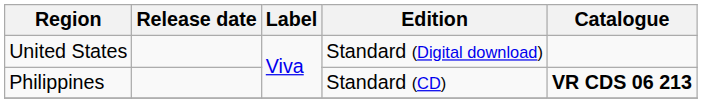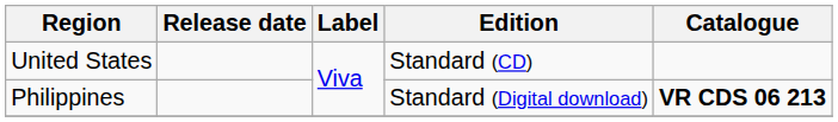United States | Edition: Standard (Digital download) -> Standard (CD)
Philippines | Edition: Standard (CD) -> Standard (Digital download)
